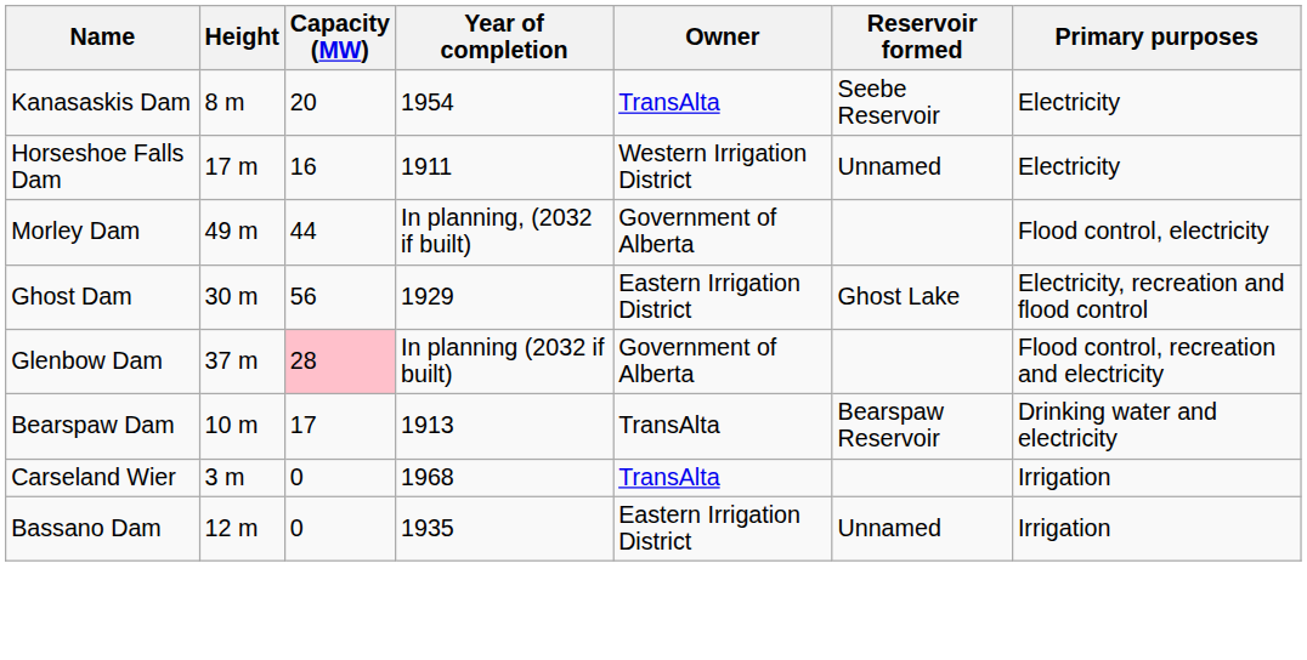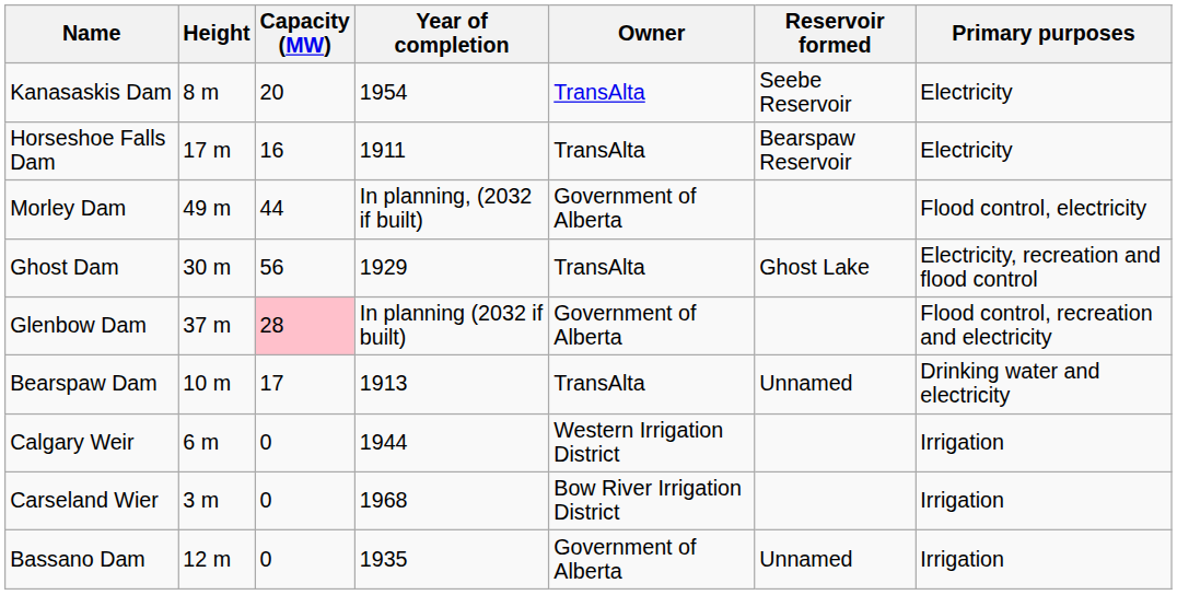Horseshoe Falls Dam | Owner: Western Irrigation District -> TransAlta
Horseshoe Falls Dam | Reservoir formed: Unnamed -> Bearspaw Reservoir
Ghost Dam | Owner: Eastern Irrigation District -> TransAlta
Bearspaw Dam | Reservoir formed: Bearspaw Reservoir -> Unnamed
+ row: Calgary Weir | 6 m | 0 | 1944 | Western Irrigation District | Irrigation
Carseland Wier | Owner: TransAlta -> Bow River Irrigation District
Bassano Dam | Owner: Eastern Irrigation District -> Government of Alberta
